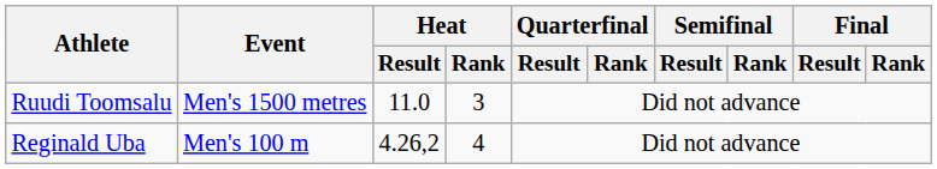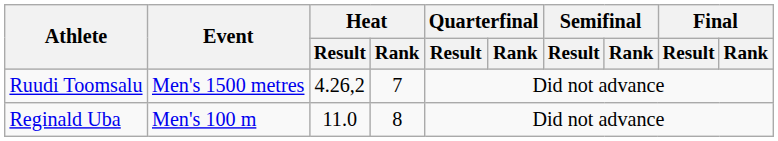Ruudi Toomsalu | Heat / Result: 11.0 -> 4.26,2
Ruudi Toomsalu | Heat / Rank: 3 -> 7
Reginald Uba | Heat / Result: 4.26,2 -> 11.0
Reginald Uba | Heat / Rank: 4 -> 8
